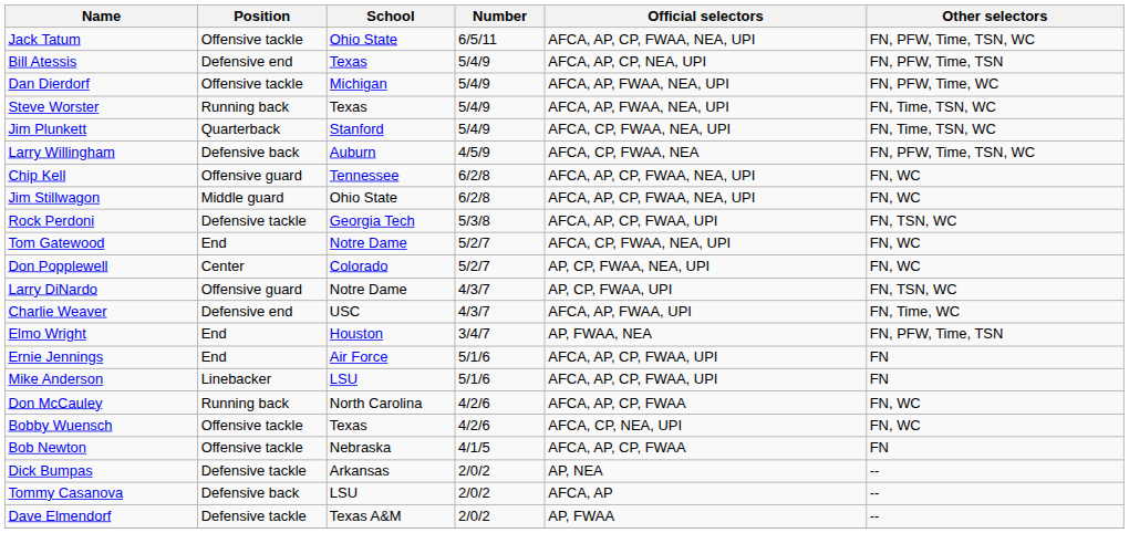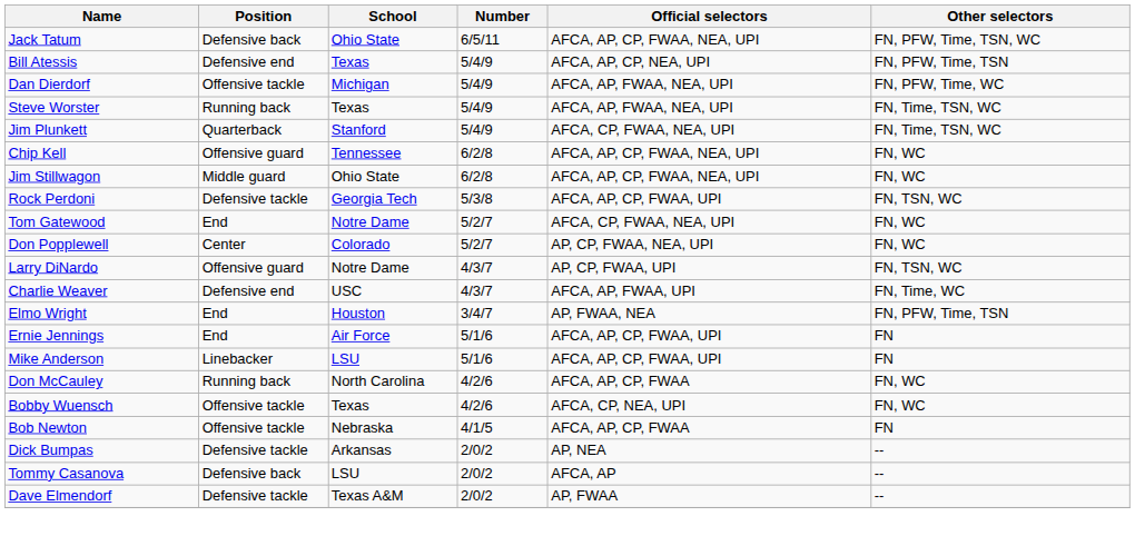Jack Tatum | Position: Offensive tackle -> Defensive back
- row: Larry Willingham | Defensive back | Auburn | 4/5/9 | AFCA, CP, FWAA, NEA | FN, PFW, Time, TSN, WC
